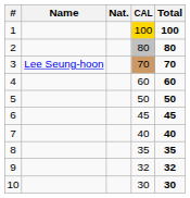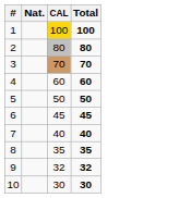- column: Name | Lee Seung-hoon
